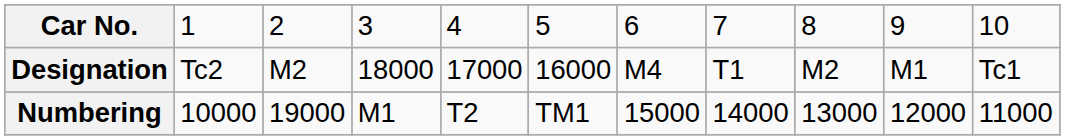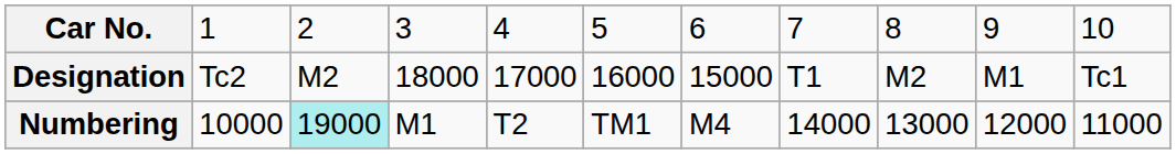Designation | column 7: M4 -> 15000
Numbering | column 3: no background -> paleturquoise background
Numbering | column 7: 15000 -> M4
